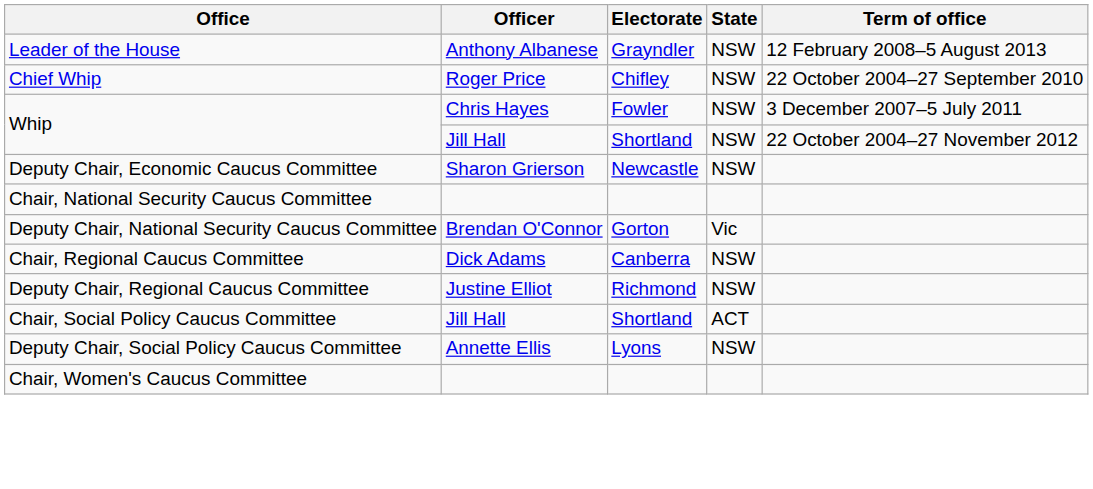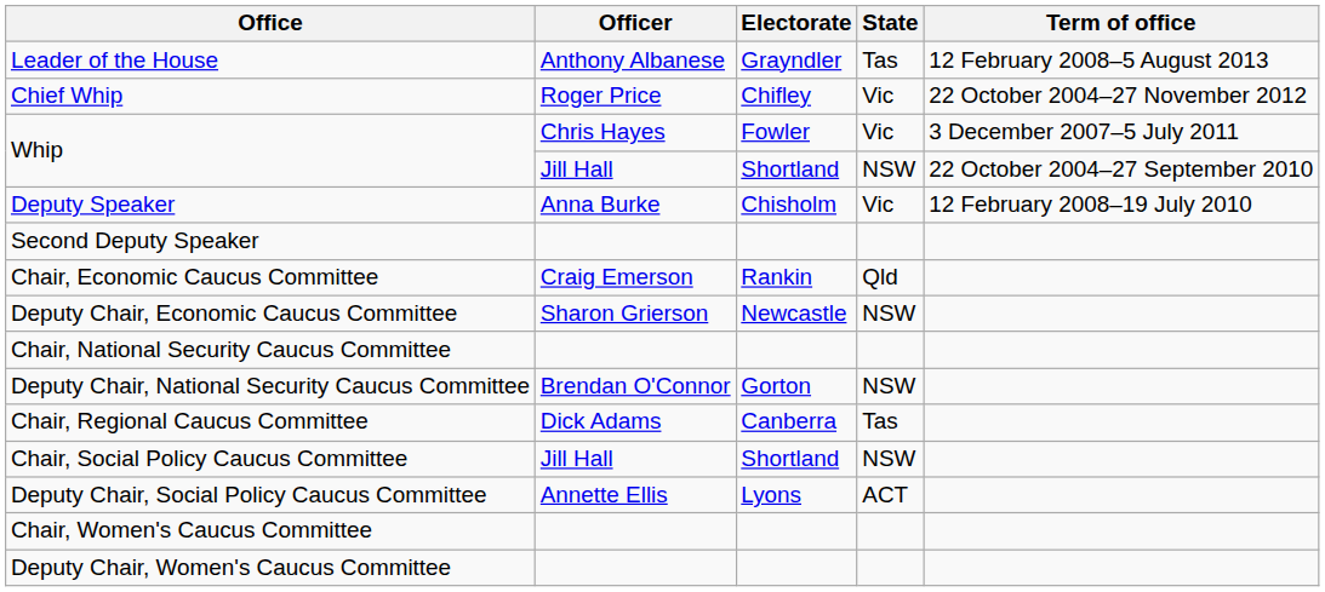Leader of the House | State: NSW -> Tas
Chief Whip | State: NSW -> Vic
Chief Whip | Term of office: 22 October 2004–27 September 2010 -> 22 October 2004–27 November 2012
Whip / Chris Hayes | State: NSW -> Vic
Whip / Jill Hall | Term of office: 22 October 2004–27 November 2012 -> 22 October 2004–27 September 2010
+ row: Deputy Speaker | Anna Burke | Chisholm | Vic | 12 February 2008–19 July 2010
+ row: Second Deputy Speaker
+ row: Chair, Economic Caucus Committee | Craig Emerson | Rankin | Qld
Deputy Chair, National Security Caucus Committee | State: Vic -> NSW
Chair, Regional Caucus Committee | State: NSW -> Tas
- row: Deputy Chair, Regional Caucus Committee | Justine Elliot | Richmond | NSW
Chair, Social Policy Caucus Committee | State: ACT -> NSW
Deputy Chair, Social Policy Caucus Committee | State: NSW -> ACT
+ row: Deputy Chair, Women's Caucus Committee
